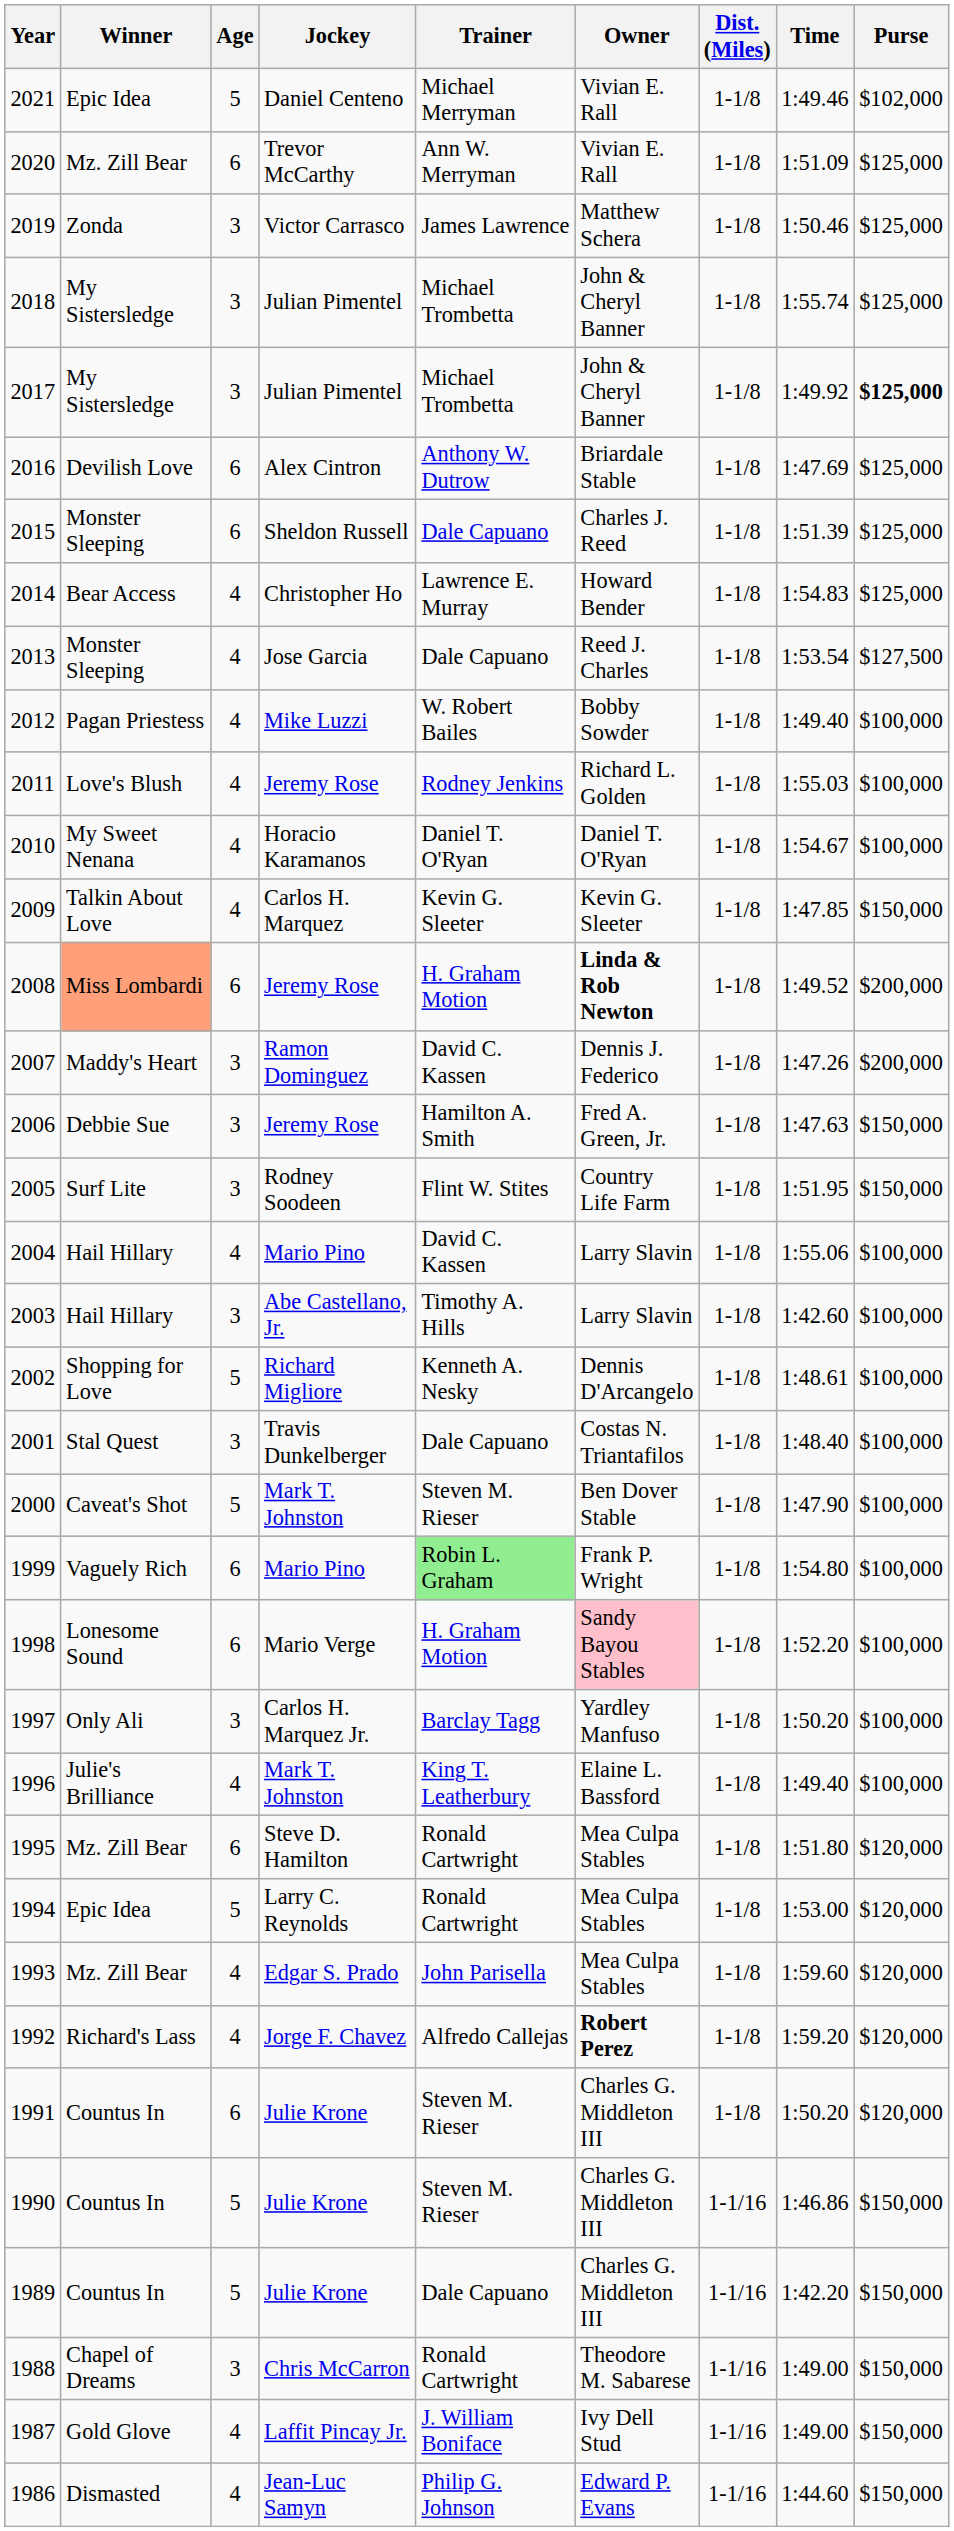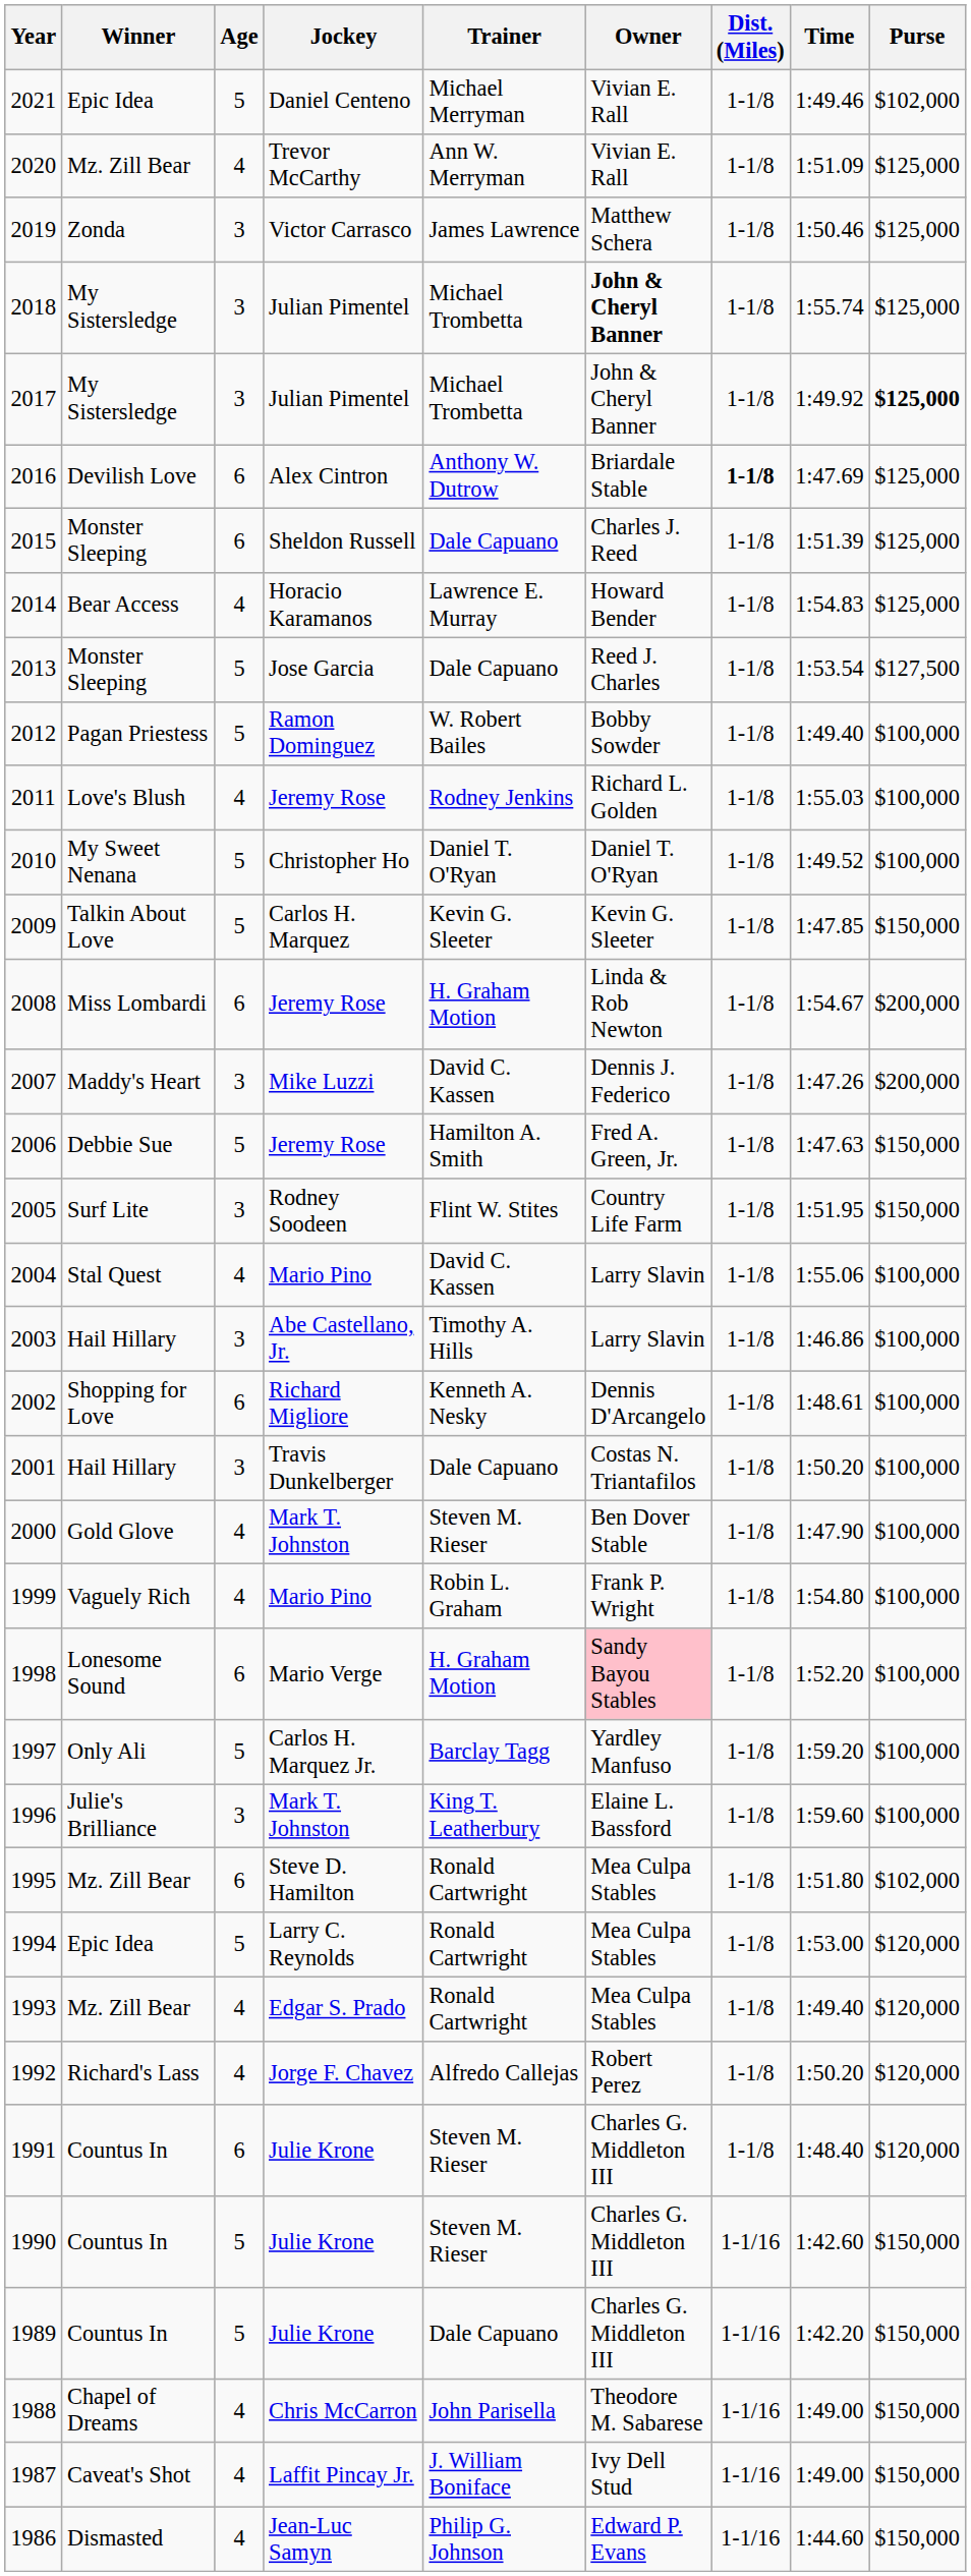2020 | Age: 6 -> 4
2018 | Owner: normal -> bold
2016 | Dist. (Miles): normal -> bold
2014 | Jockey: Christopher Ho -> Horacio Karamanos
2013 | Age: 4 -> 5
2012 | Age: 4 -> 5
2012 | Jockey: Mike Luzzi -> Ramon Dominguez
2010 | Age: 4 -> 5
2010 | Jockey: Horacio Karamanos -> Christopher Ho
2010 | Time: 1:54.67 -> 1:49.52
2009 | Age: 4 -> 5
2008 | Winner: lightsalmon background -> no background
2008 | Owner: bold -> normal
2008 | Time: 1:49.52 -> 1:54.67
2007 | Jockey: Ramon Dominguez -> Mike Luzzi
2006 | Age: 3 -> 5
2004 | Winner: Hail Hillary -> Stal Quest
2003 | Time: 1:42.60 -> 1:46.86
2002 | Age: 5 -> 6
2001 | Winner: Stal Quest -> Hail Hillary
2001 | Time: 1:48.40 -> 1:50.20
2000 | Winner: Caveat's Shot -> Gold Glove
2000 | Age: 5 -> 4
1999 | Age: 6 -> 4
1999 | Trainer: lightgreen background -> no background
1997 | Age: 3 -> 5
1997 | Time: 1:50.20 -> 1:59.20
1996 | Age: 4 -> 3
1996 | Time: 1:49.40 -> 1:59.60
1995 | Purse: $120,000 -> $102,000
1993 | Trainer: John Parisella -> Ronald Cartwright
1993 | Time: 1:59.60 -> 1:49.40
1992 | Owner: bold -> normal
1992 | Time: 1:59.20 -> 1:50.20
1991 | Time: 1:50.20 -> 1:48.40
1990 | Time: 1:46.86 -> 1:42.60
1988 | Age: 3 -> 4
1988 | Trainer: Ronald Cartwright -> John Parisella
1987 | Winner: Gold Glove -> Caveat's Shot
